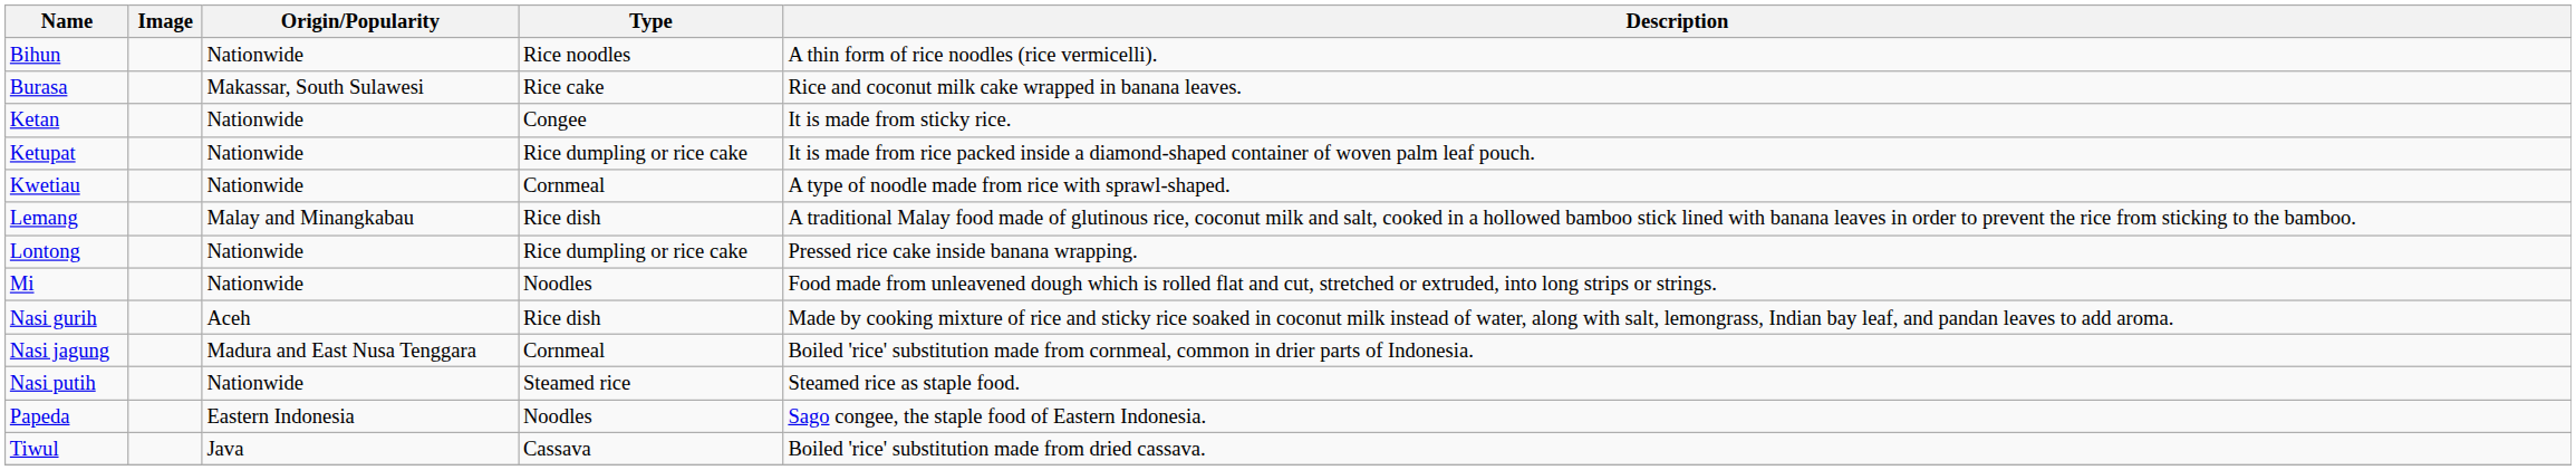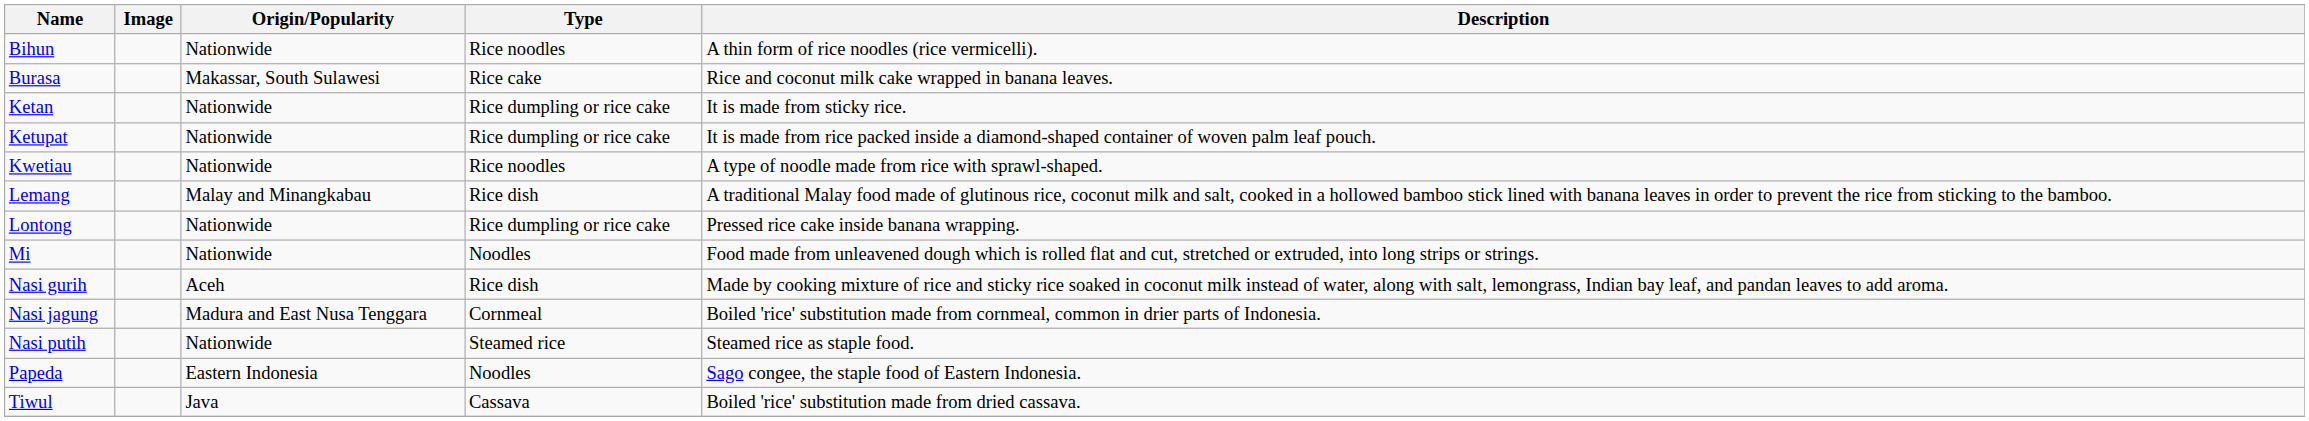Ketan | Type: Congee -> Rice dumpling or rice cake
Kwetiau | Type: Cornmeal -> Rice noodles
